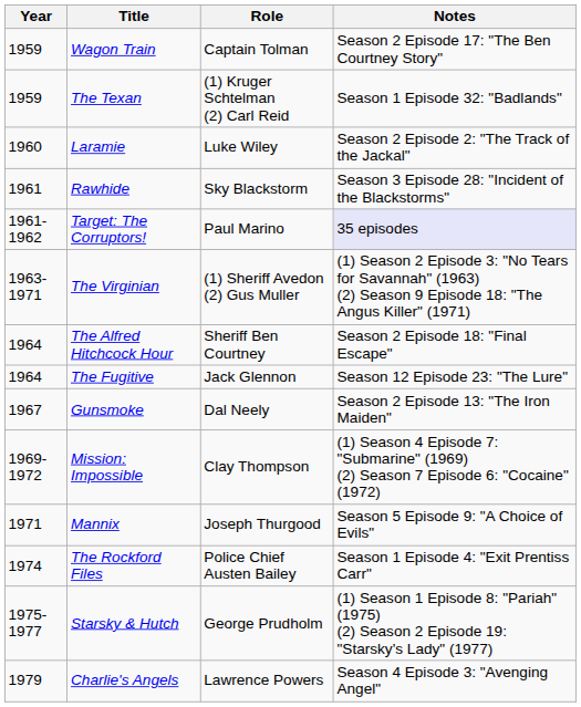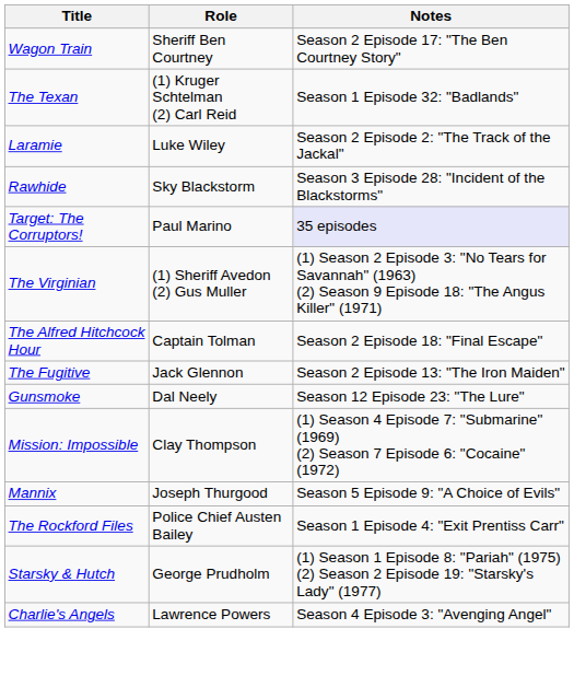- column: Year | 1959 | 1959 | 1960 | 1961 | 1961-1962 | 1963-1971 | 1964 | 1964 | 1967 | 1969-1972 | 1971 | 1974 | 1975-1977 | 1979
Wagon Train | Role: Captain Tolman -> Sheriff Ben Courtney
The Alfred Hitchcock Hour | Role: Sheriff Ben Courtney -> Captain Tolman
The Fugitive | Notes: Season 12 Episode 23: "The Lure" -> Season 2 Episode 13: "The Iron Maiden"
Gunsmoke | Notes: Season 2 Episode 13: "The Iron Maiden" -> Season 12 Episode 23: "The Lure"
